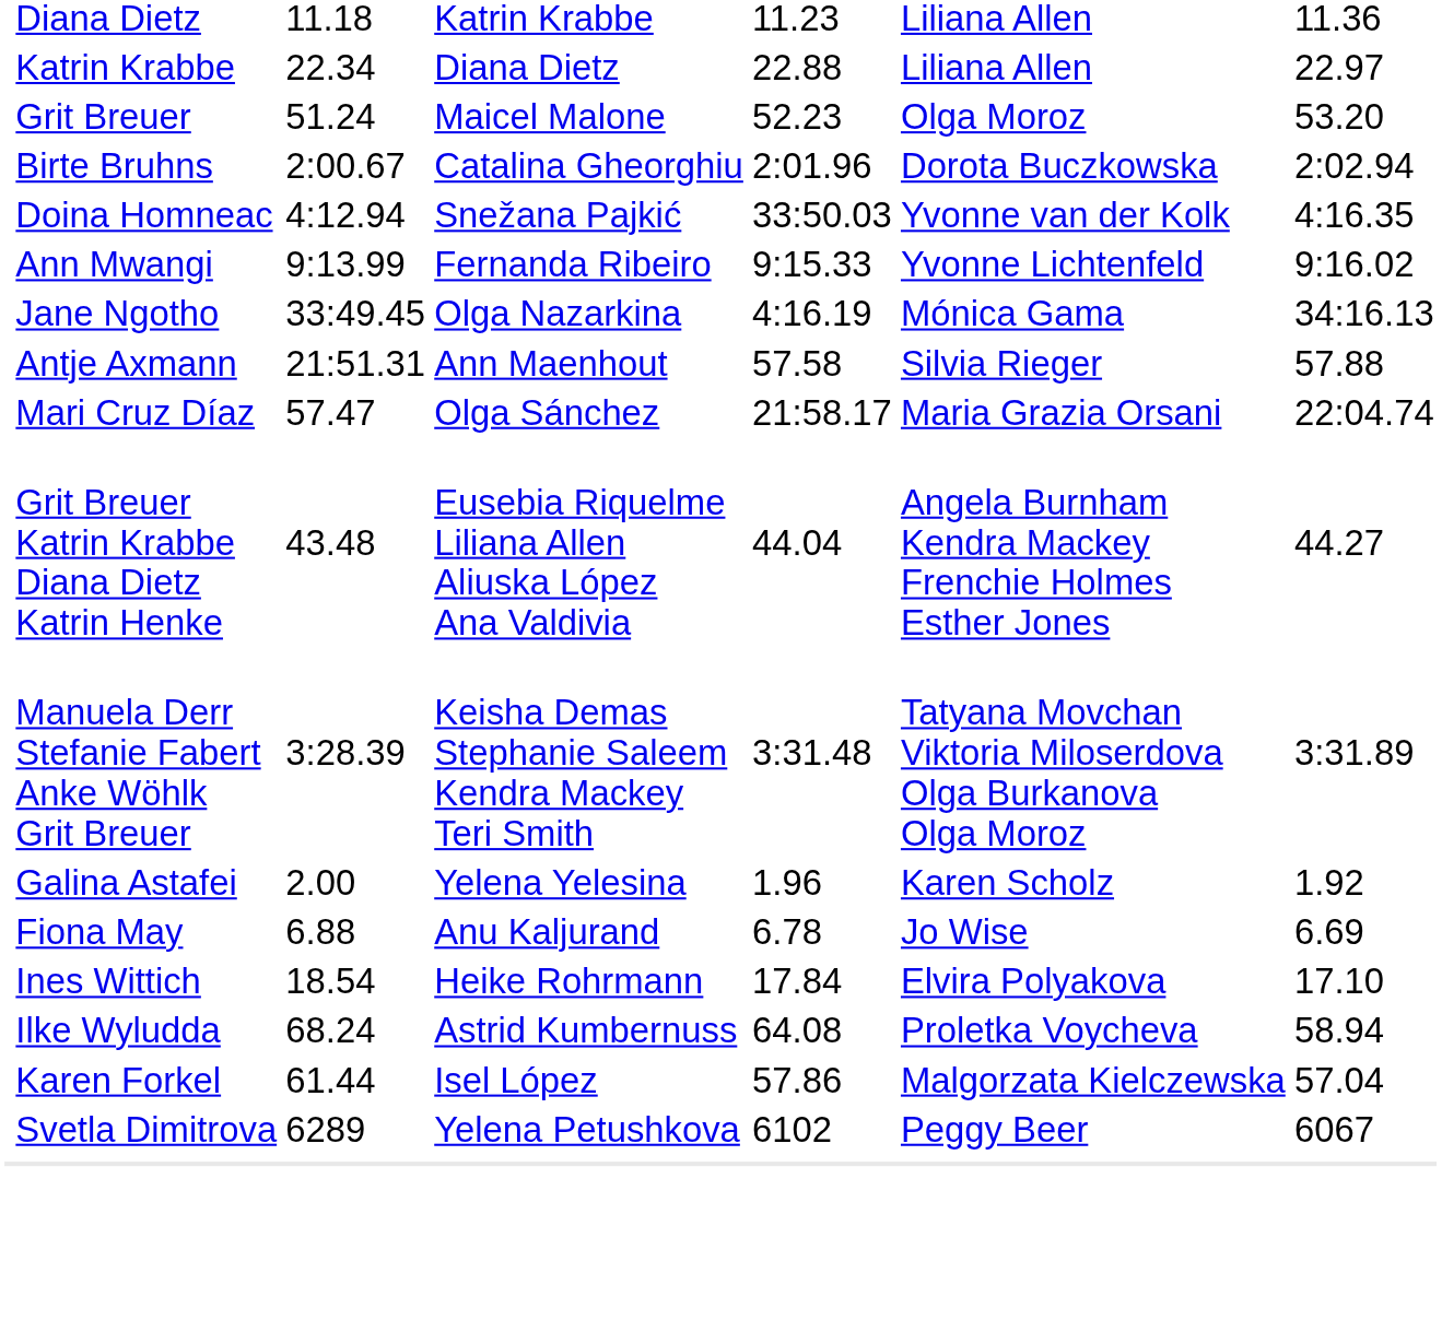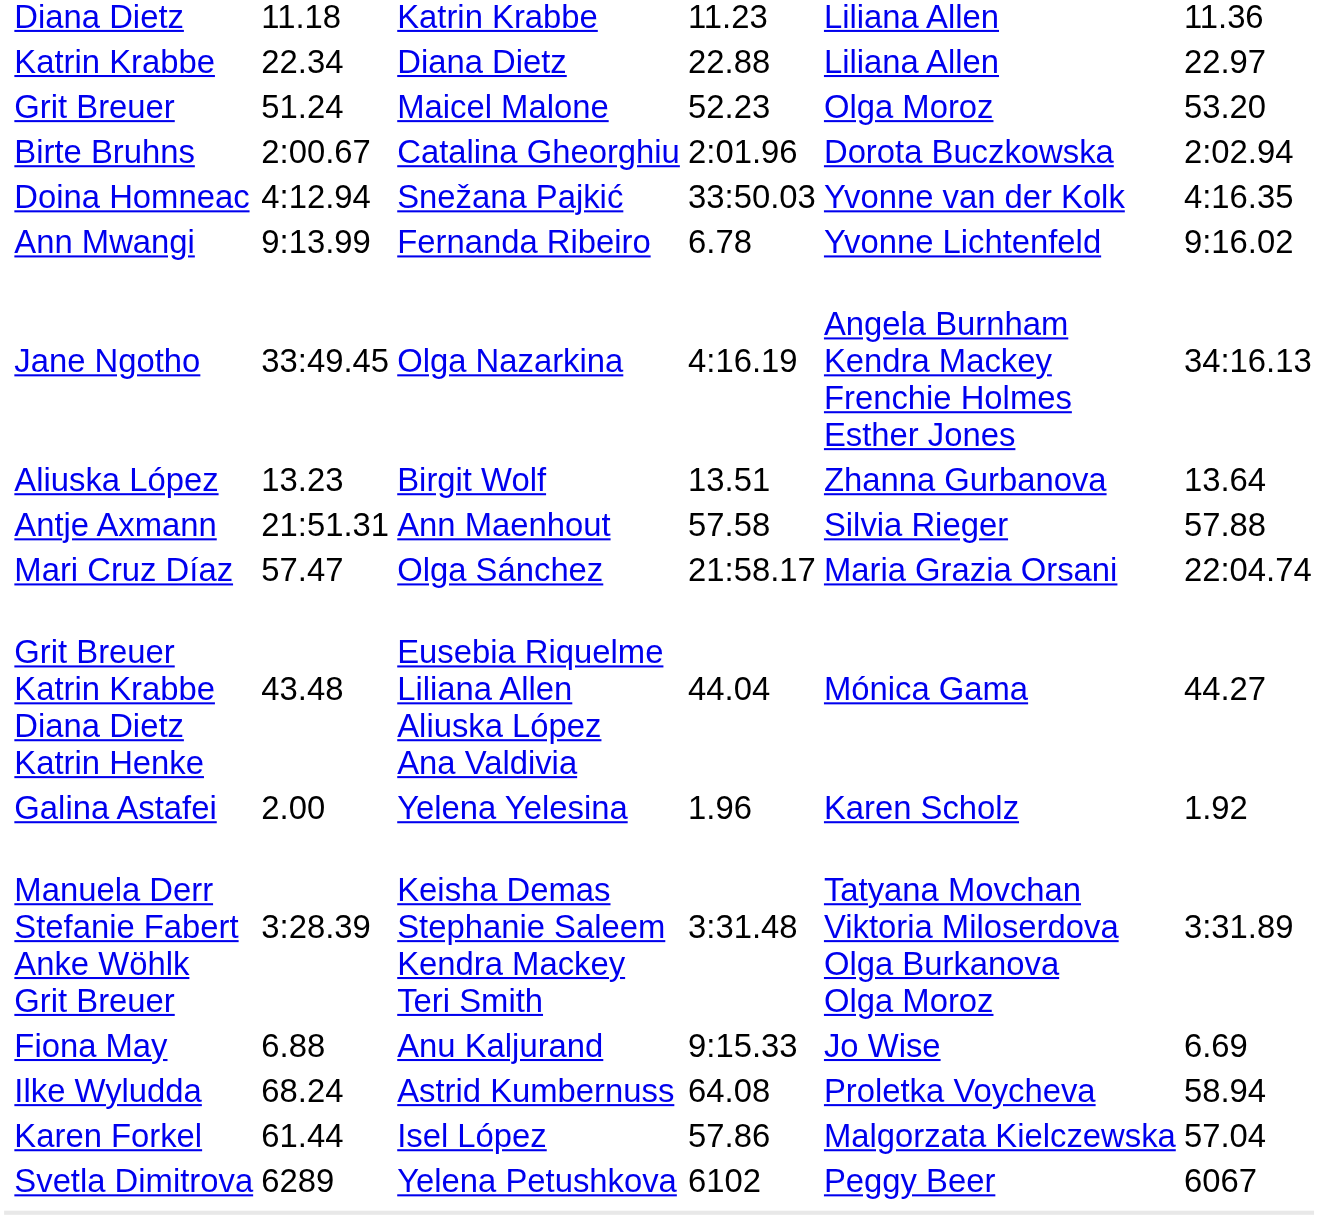Ann Mwangi | column 5: 9:15.33 -> 6.78
Jane Ngotho | column 6: Mónica Gama -> Angela Burnham Kendra Mackey Frenchie Holmes Esther Jones
+ row: Aliuska López | 13.23 | Birgit Wolf | 13.51 | Zhanna Gurbanova | 13.64
Grit Breuer Katrin Krabbe Diana Dietz Katrin Henke | column 6: Angela Burnham Kendra Mackey Frenchie Holmes Esther Jones -> Mónica Gama
rows swapped: Manuela Derr Stefanie Fabert Anke Wöhlk Grit Breuer <-> Galina Astafei
Fiona May | column 5: 6.78 -> 9:15.33
- row: Ines Wittich | 18.54 | Heike Rohrmann | 17.84 | Elvira Polyakova | 17.10
